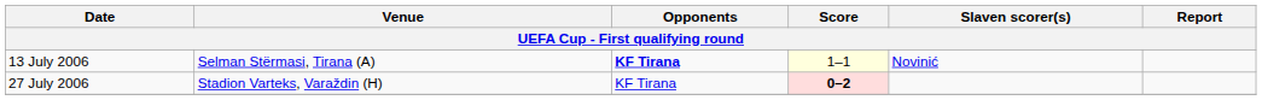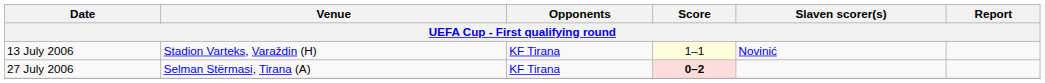13 July 2006 | Venue: Selman Stërmasi, Tirana (A) -> Stadion Varteks, Varaždin (H)
13 July 2006 | Opponents: bold -> normal
27 July 2006 | Venue: Stadion Varteks, Varaždin (H) -> Selman Stërmasi, Tirana (A)
